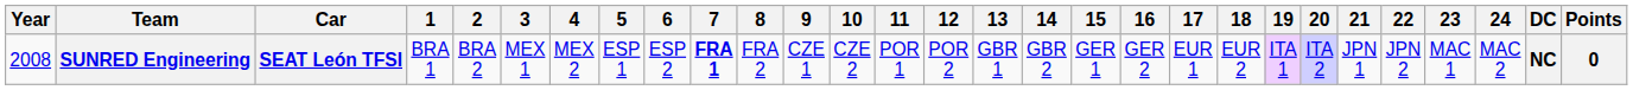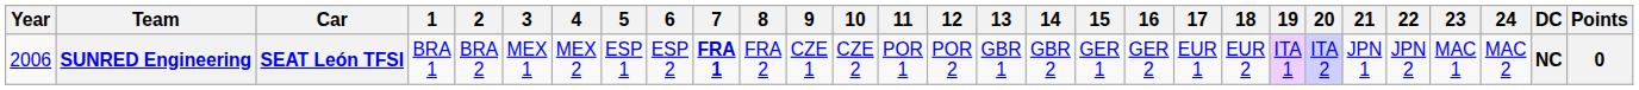SUNRED Engineering | Year: 2008 -> 2006
